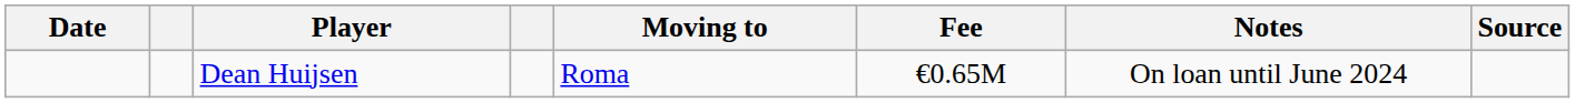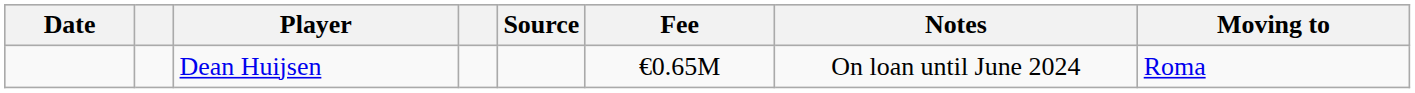columns swapped: Moving to <-> Source
